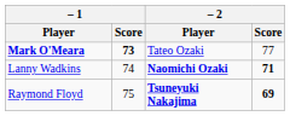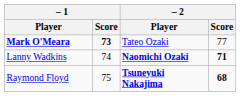Raymond Floyd | – 2 / Score: 69 -> 68
